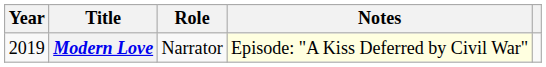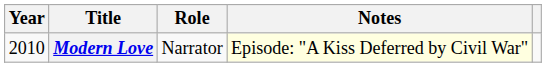Modern Love | Year: 2019 -> 2010
